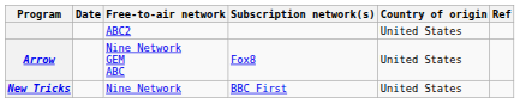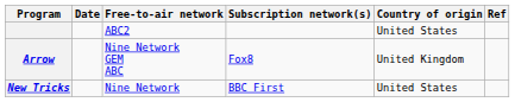Arrow | Country of origin: United States -> United Kingdom
